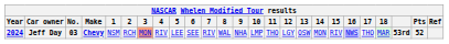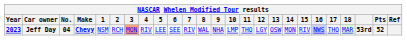Jeff Day | Year: 2024 -> 2023
Jeff Day | No.: 03 -> 04
